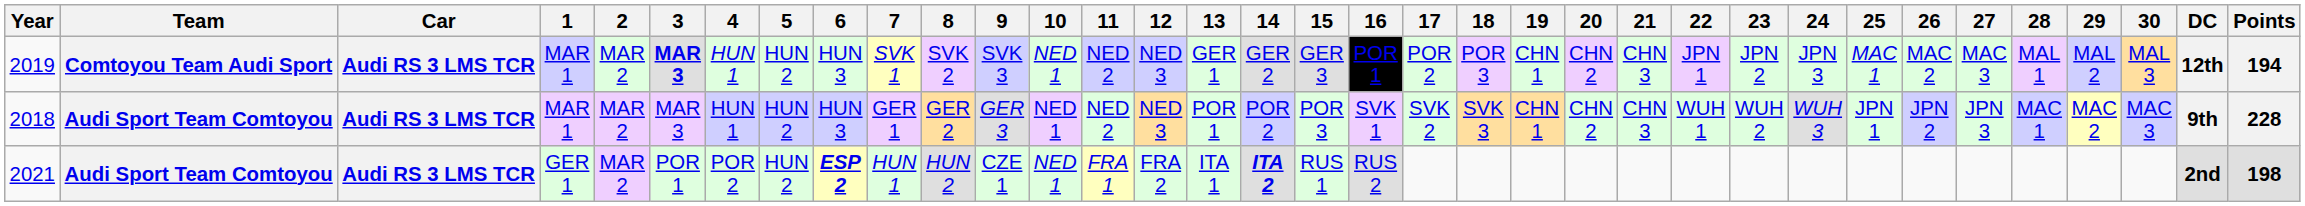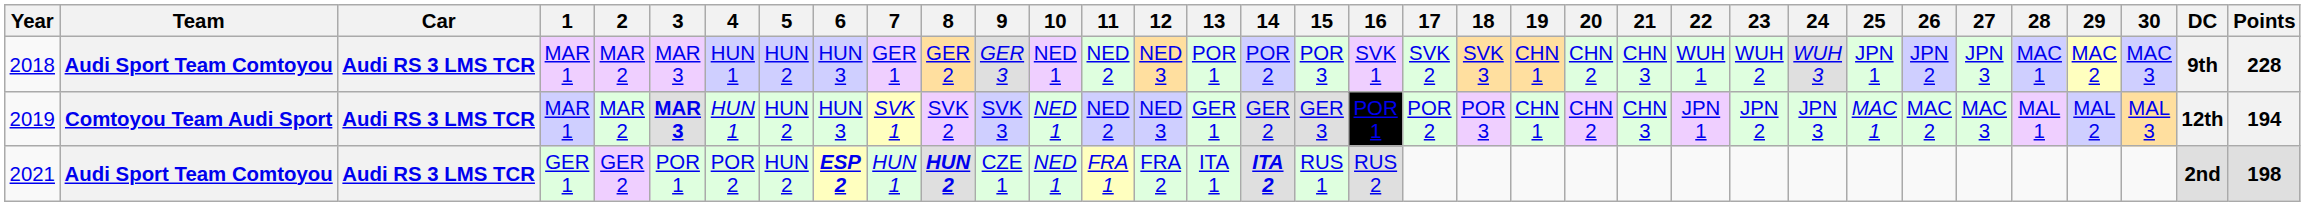rows swapped: 2018 <-> 2019
2021 | 2: MAR 2 -> GER 2
2021 | 8: normal -> bold
